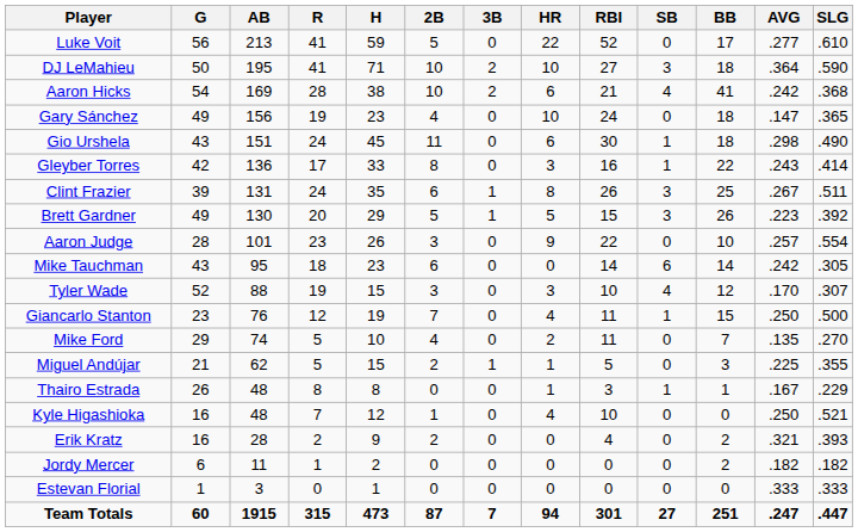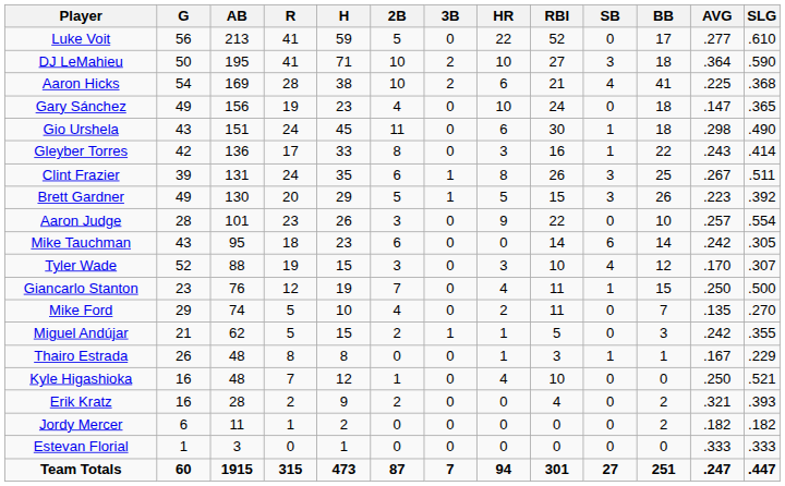Aaron Hicks | AVG: .242 -> .225
Miguel Andújar | AVG: .225 -> .242
